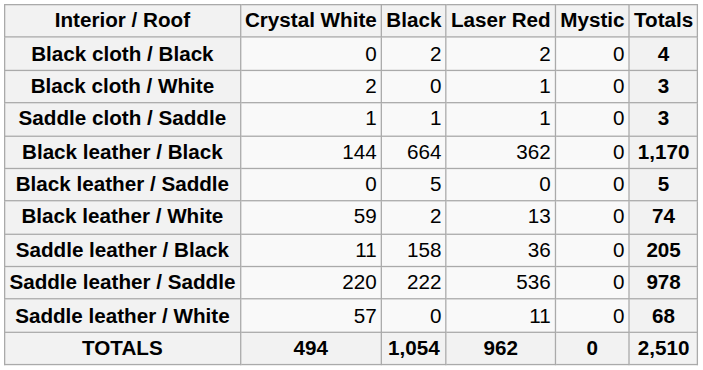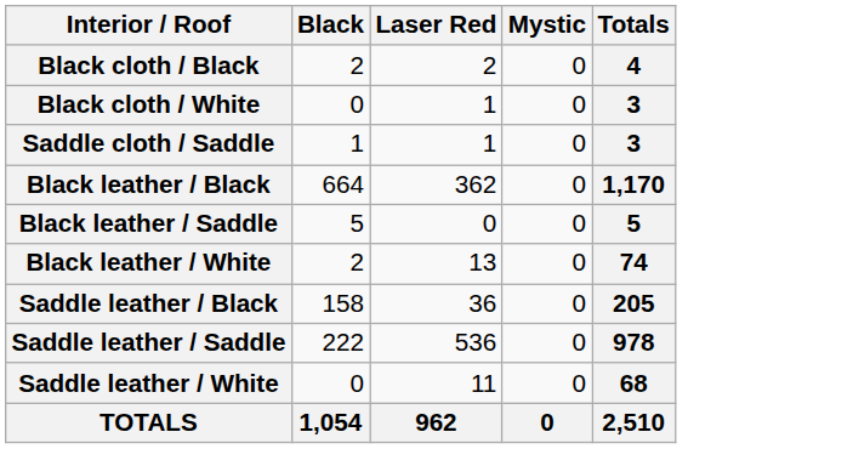- column: Crystal White | 0 | 2 | 1 | 144 | 0 | 59 | 11 | 220 | 57 | 494
